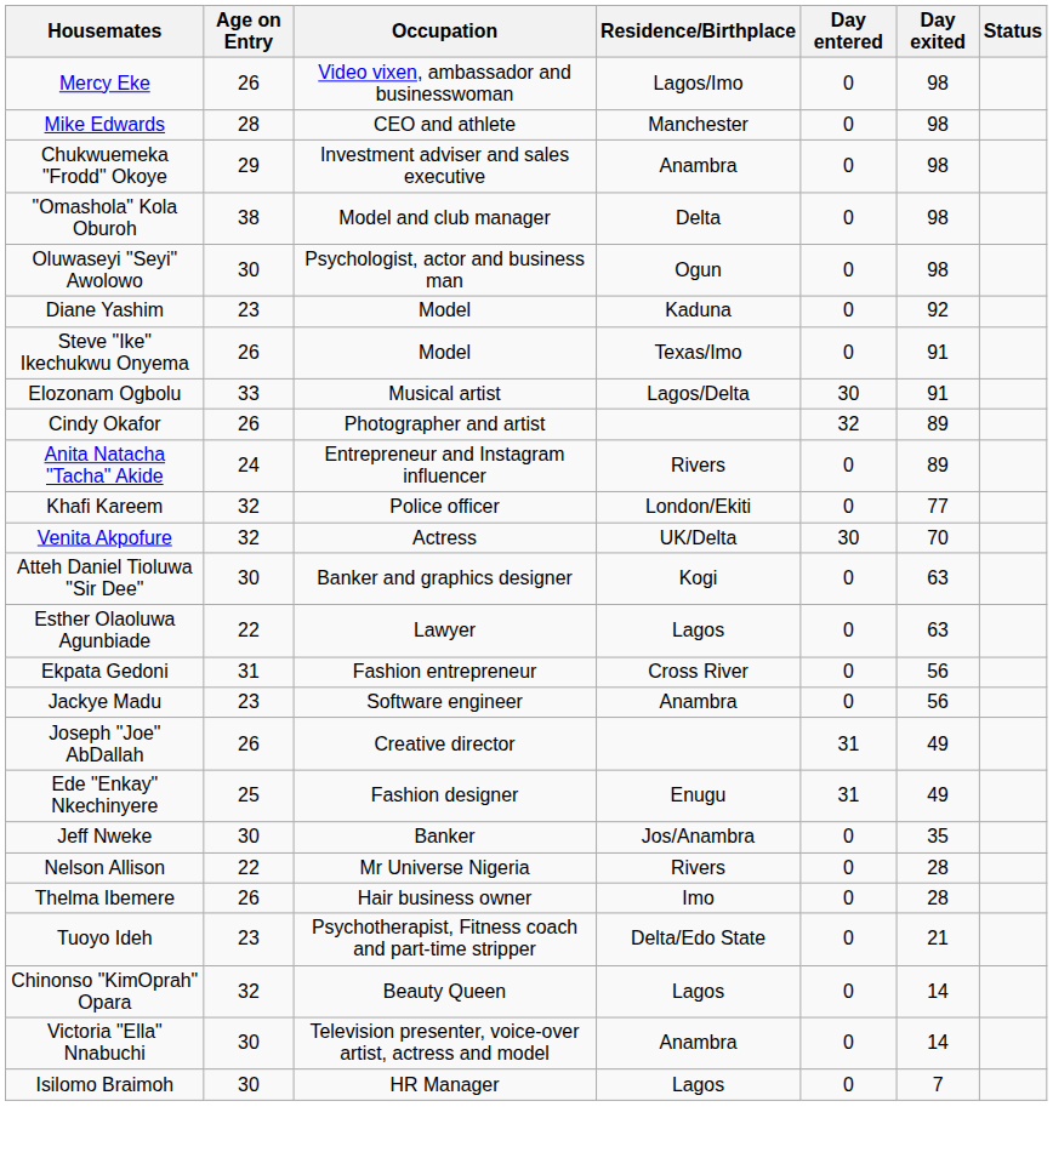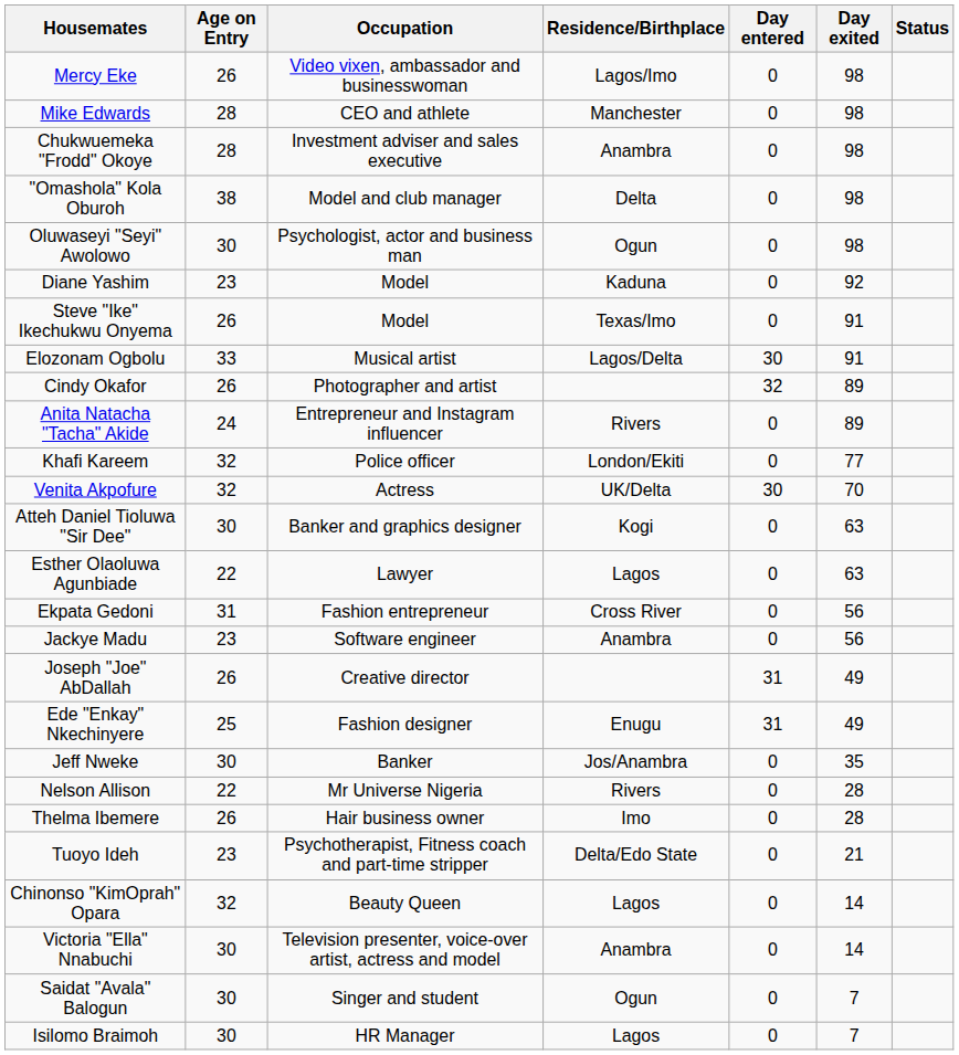Chukwuemeka "Frodd" Okoye | Age on Entry: 29 -> 28
+ row: Saidat "Avala" Balogun | 30 | Singer and student | Ogun | 0 | 7
